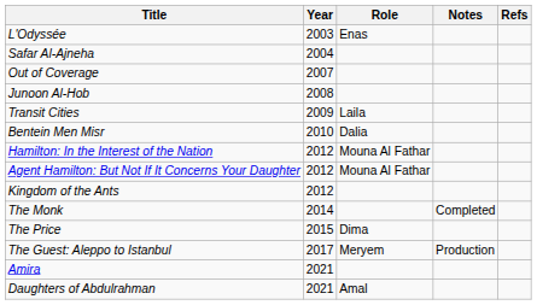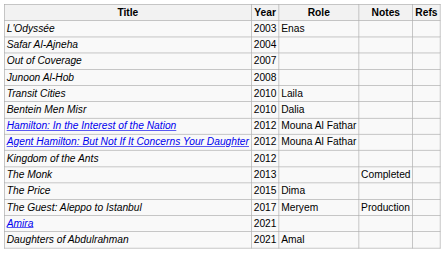Transit Cities | Year: 2009 -> 2010
The Monk | Year: 2014 -> 2013
